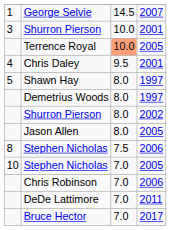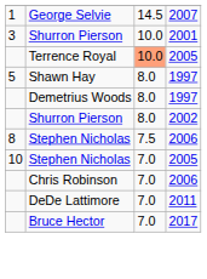- row: 4 | Chris Daley | 9.5 | 2001
- row: Jason Allen | 8.0 | 2005
